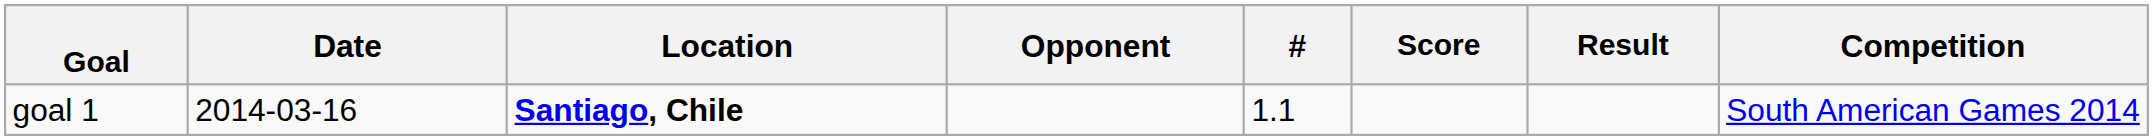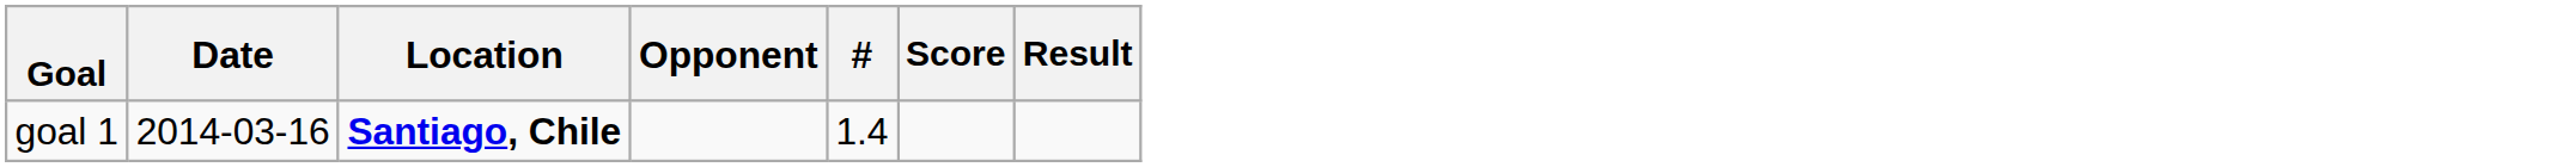- column: Competition | South American Games 2014
goal 1 | #: 1.1 -> 1.4
